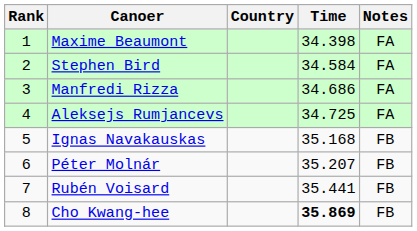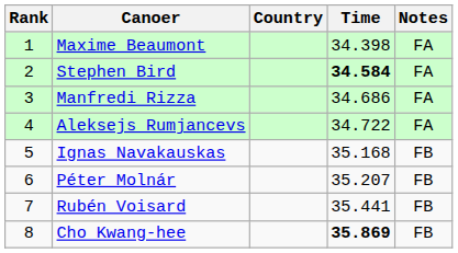Stephen Bird | Time: normal -> bold
Aleksejs Rumjancevs | Time: 34.725 -> 34.722
